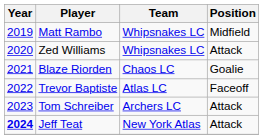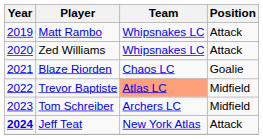Matt Rambo | Position: Midfield -> Attack
Trevor Baptiste | Team: no background -> lightsalmon background
Trevor Baptiste | Position: Faceoff -> Midfield
Tom Schreiber | Position: Attack -> Midfield
